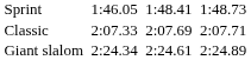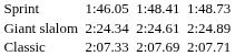rows swapped: Classic <-> Giant slalom
